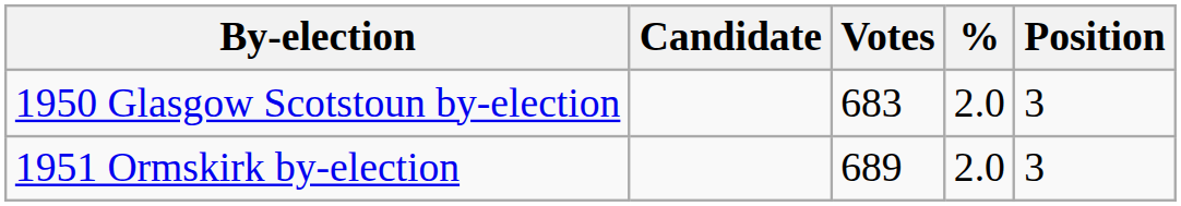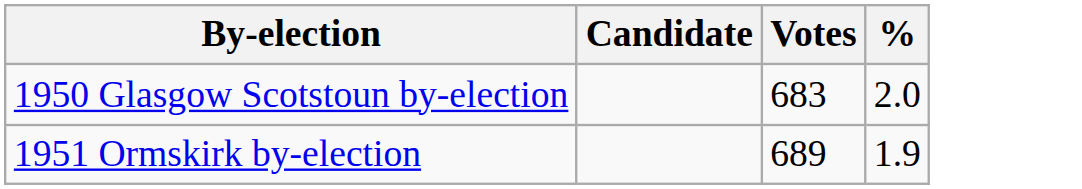- column: Position | 3 | 3
1951 Ormskirk by-election | %: 2.0 -> 1.9
